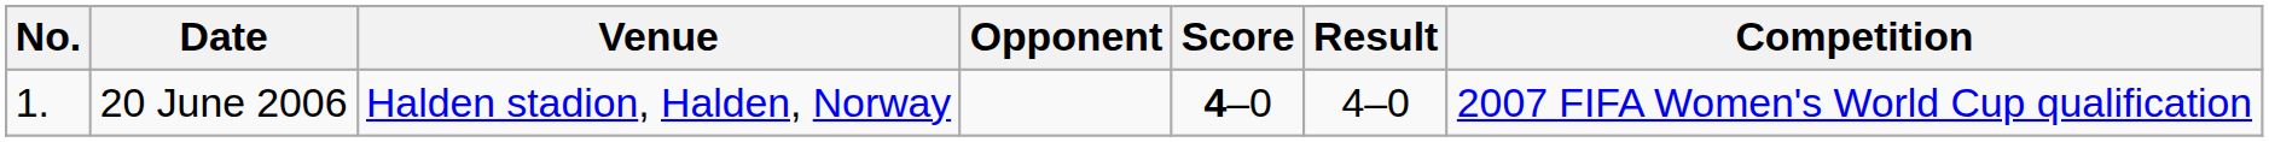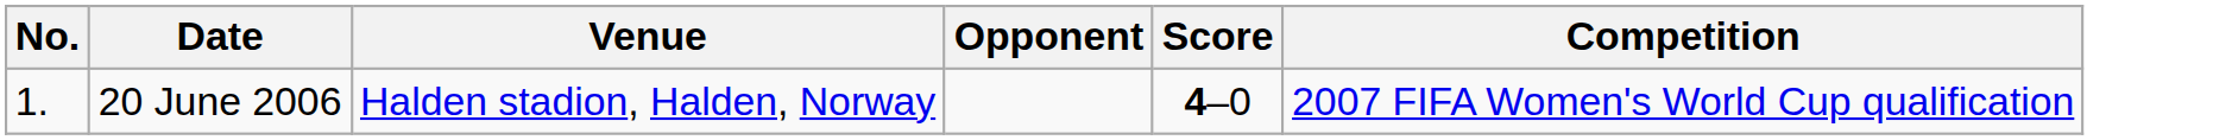- column: Result | 4–0
